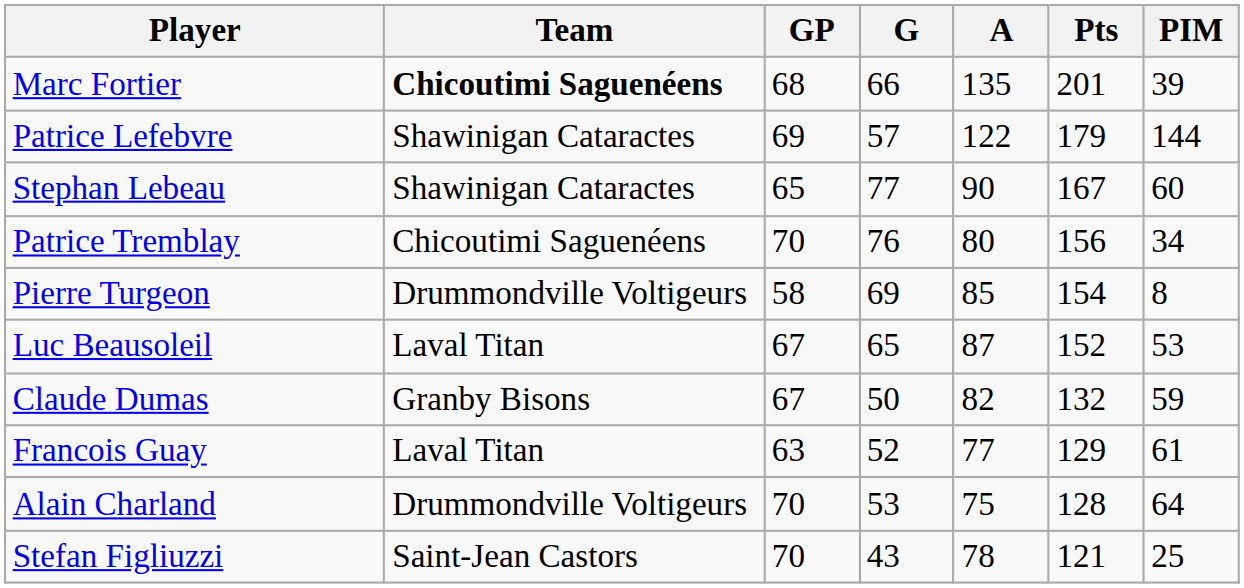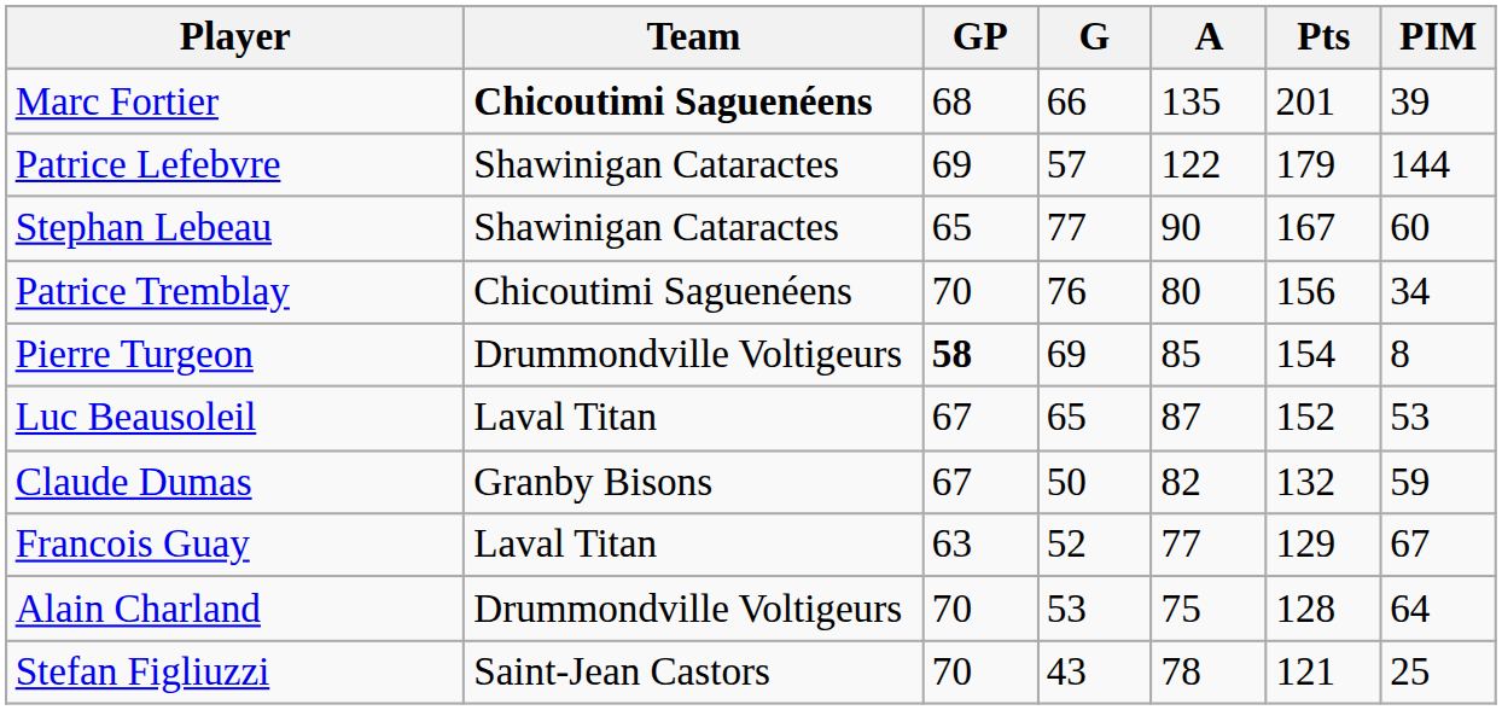Pierre Turgeon | GP: normal -> bold
Francois Guay | PIM: 61 -> 67
